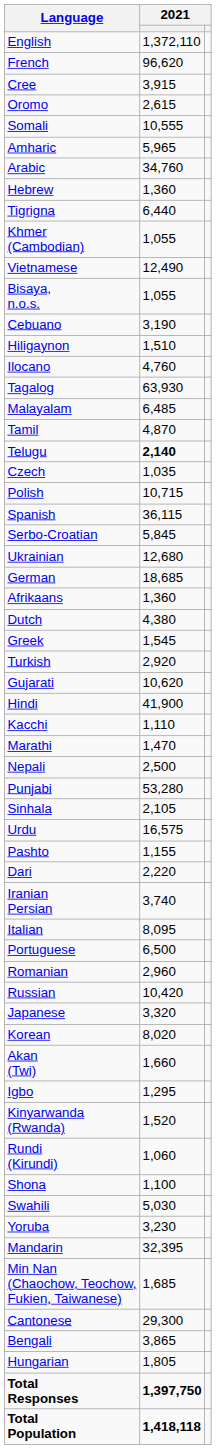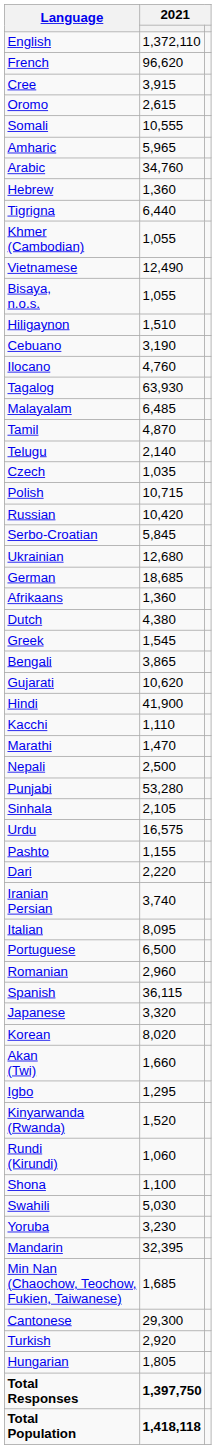rows swapped: Cebuano <-> Hiligaynon
Telugu | column 2: bold -> normal
rows swapped: Russian <-> Spanish
rows swapped: Bengali <-> Turkish
